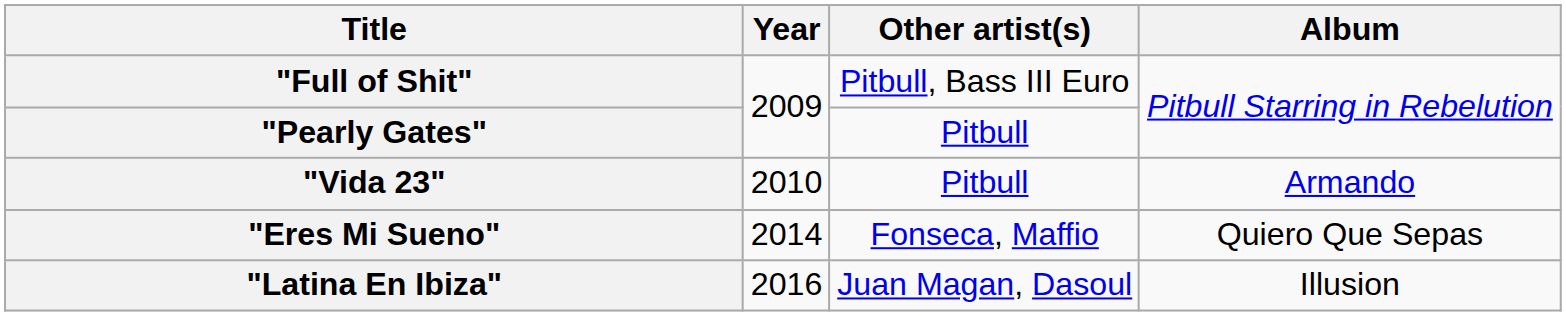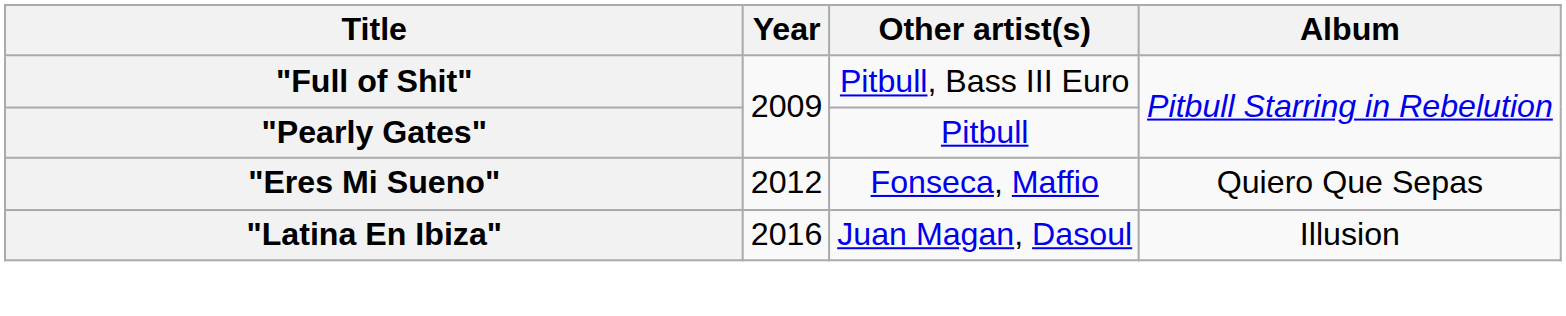- row: "Vida 23" | 2010 | Pitbull | Armando
"Eres Mi Sueno" | Year: 2014 -> 2012
